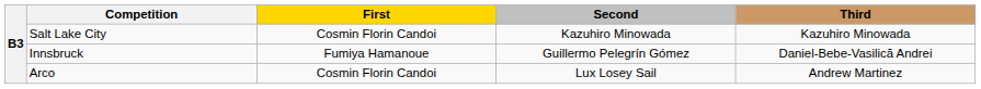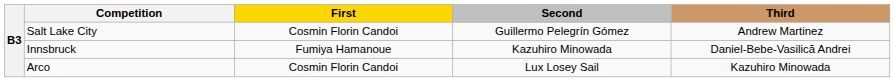Salt Lake City | Second: Kazuhiro Minowada -> Guillermo Pelegrín Gómez
Salt Lake City | Third: Kazuhiro Minowada -> Andrew Martinez
Innsbruck | Second: Guillermo Pelegrín Gómez -> Kazuhiro Minowada
Arco | Third: Andrew Martinez -> Kazuhiro Minowada
